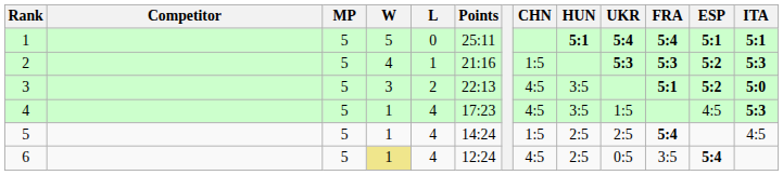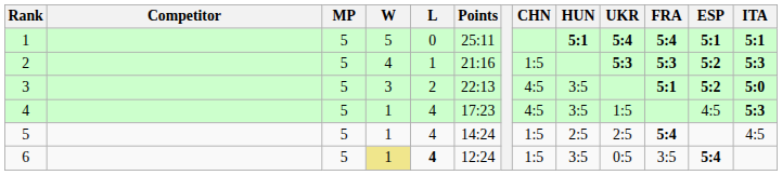6 | L: normal -> bold
6 | CHN: 4:5 -> 1:5
6 | HUN: 2:5 -> 3:5
